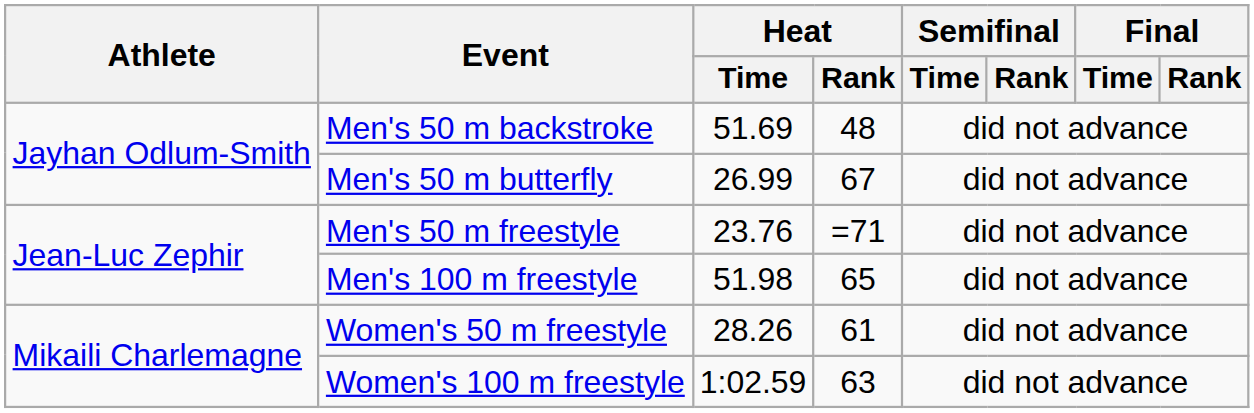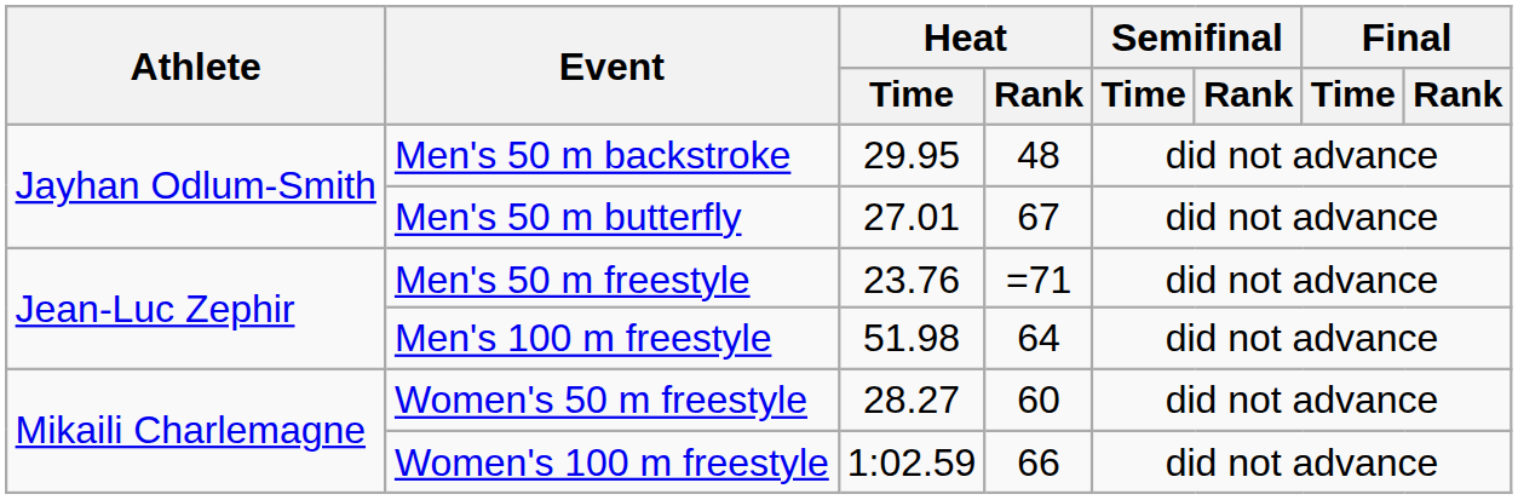Men's 50 m backstroke | Heat / Time: 51.69 -> 29.95
Men's 50 m butterfly | Heat / Time: 26.99 -> 27.01
Men's 100 m freestyle | Heat / Rank: 65 -> 64
Women's 50 m freestyle | Heat / Time: 28.26 -> 28.27
Women's 50 m freestyle | Heat / Rank: 61 -> 60
Women's 100 m freestyle | Heat / Rank: 63 -> 66
